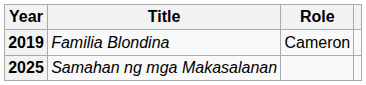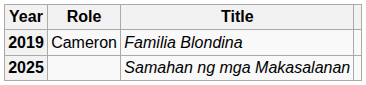columns swapped: Title <-> Role
